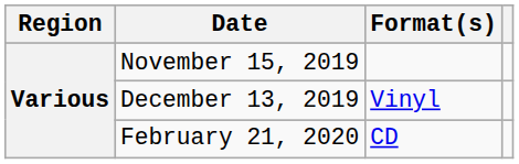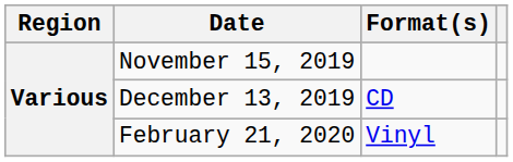December 13, 2019 | Format(s): Vinyl -> CD
February 21, 2020 | Format(s): CD -> Vinyl
